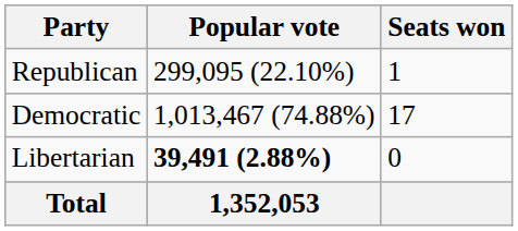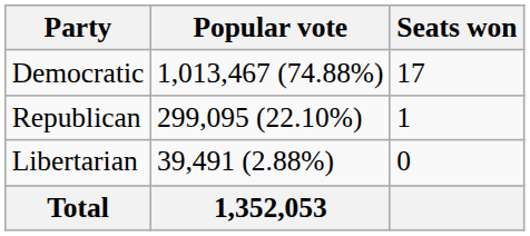rows swapped: Democratic <-> Republican
Libertarian | Popular vote: bold -> normal
